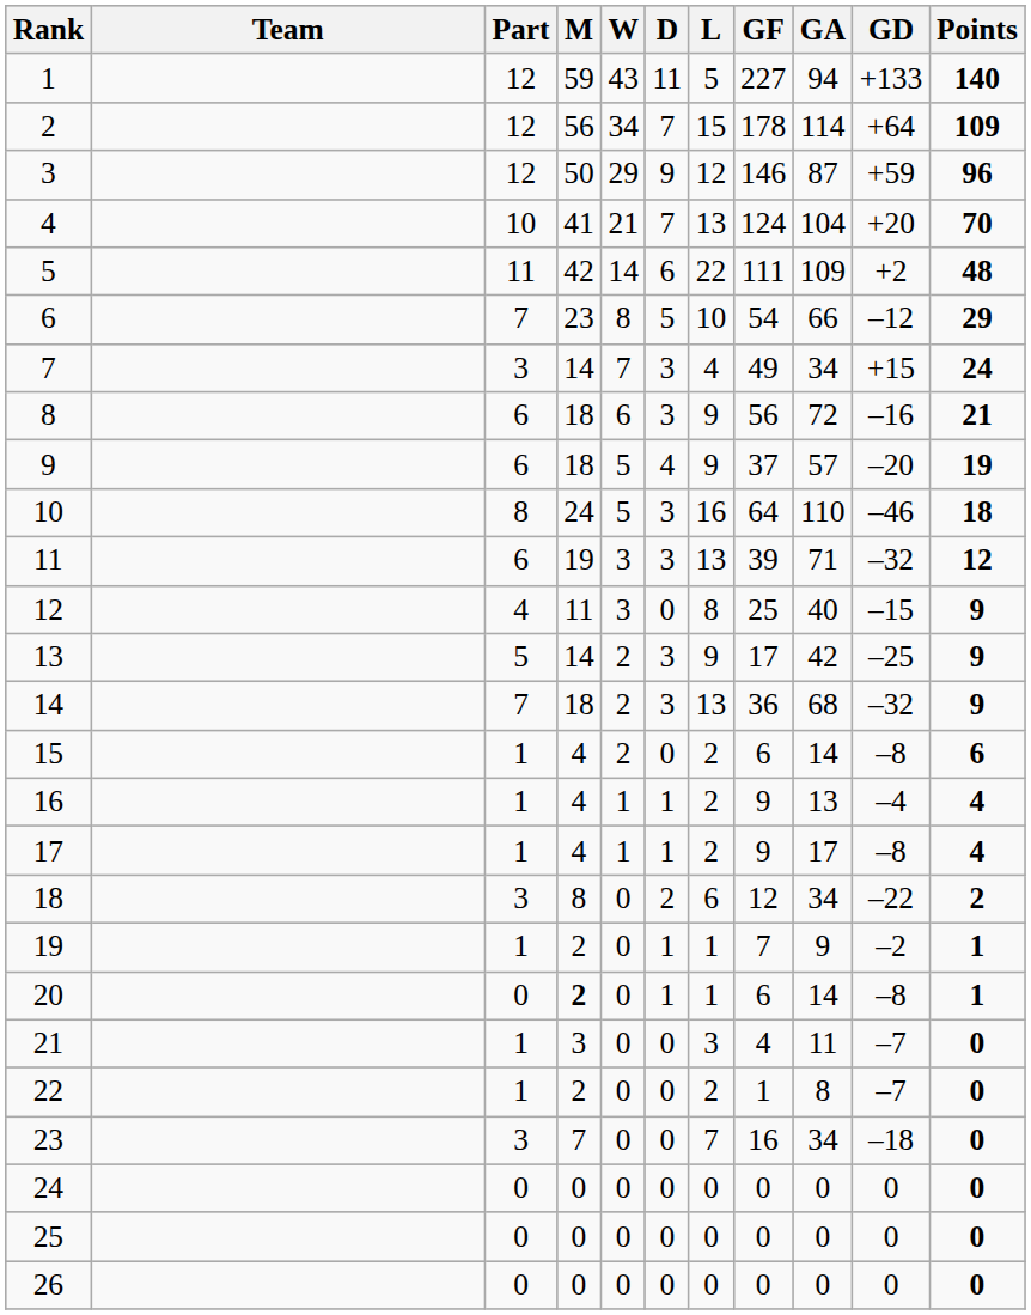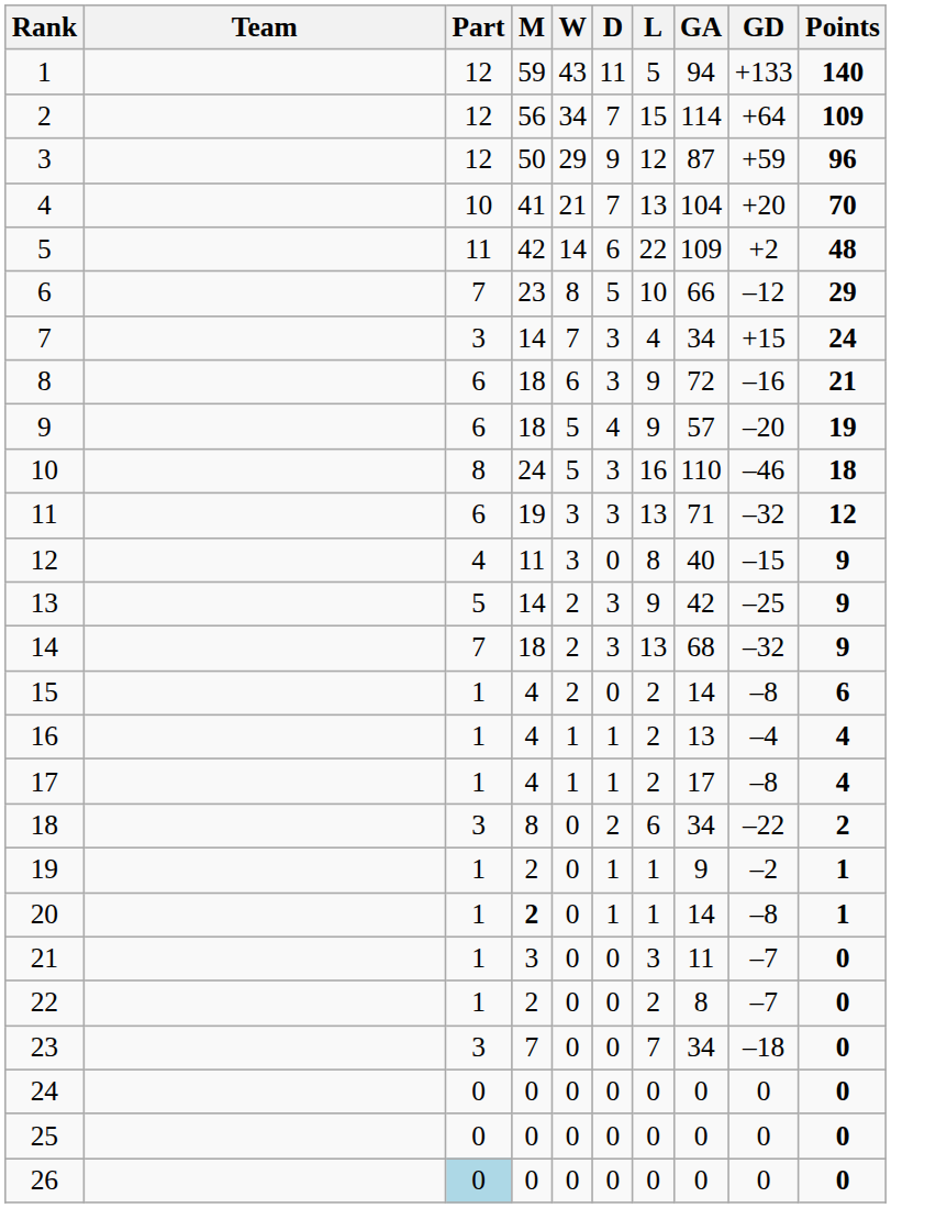- column: GF | 227 | 178 | 146 | 124 | 111 | 54 | 49 | 56 | 37 | 64 | 39 | 25 | 17 | 36 | 6 | 9 | 9 | 12 | 7 | 6 | 4 | 1 | 16 | 0 | 0 | 0
20 | Part: 0 -> 1
26 | Part: no background -> lightblue background
